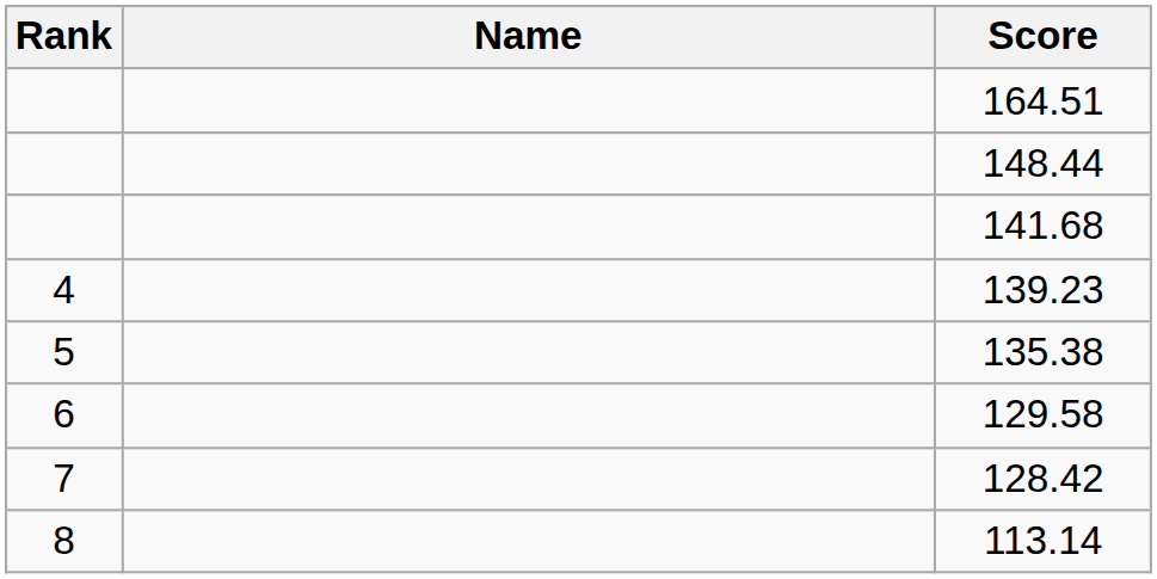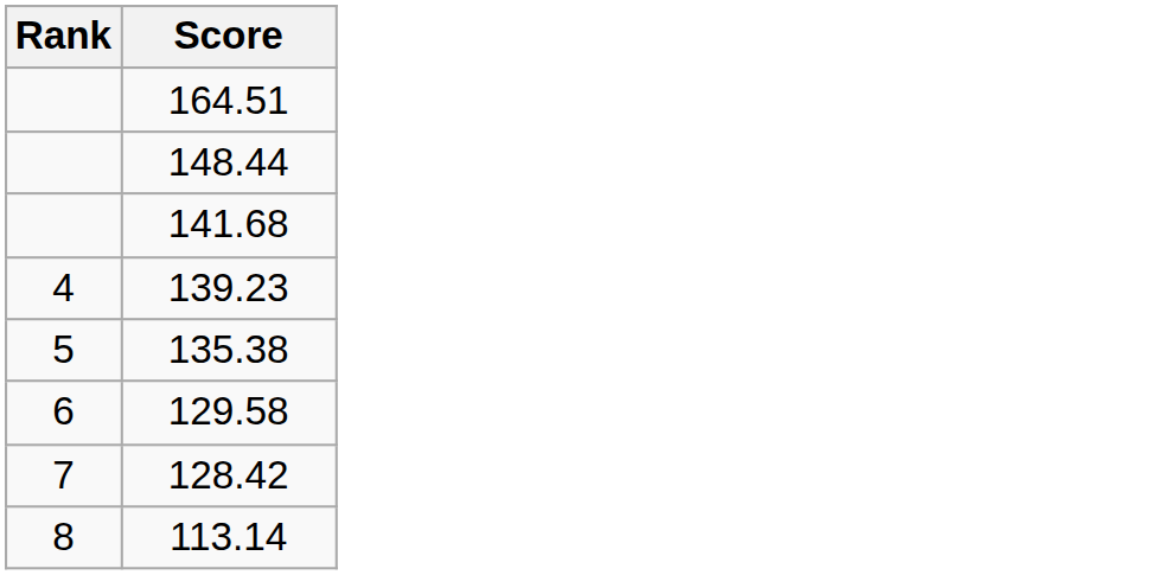- column: Name
